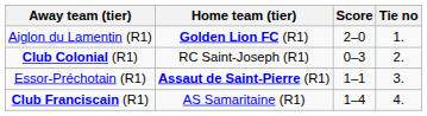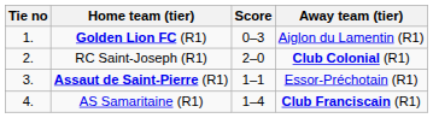columns swapped: Tie no <-> Away team (tier)
Golden Lion FC (R1) | Score: 2–0 -> 0–3
RC Saint-Joseph (R1) | Score: 0–3 -> 2–0
